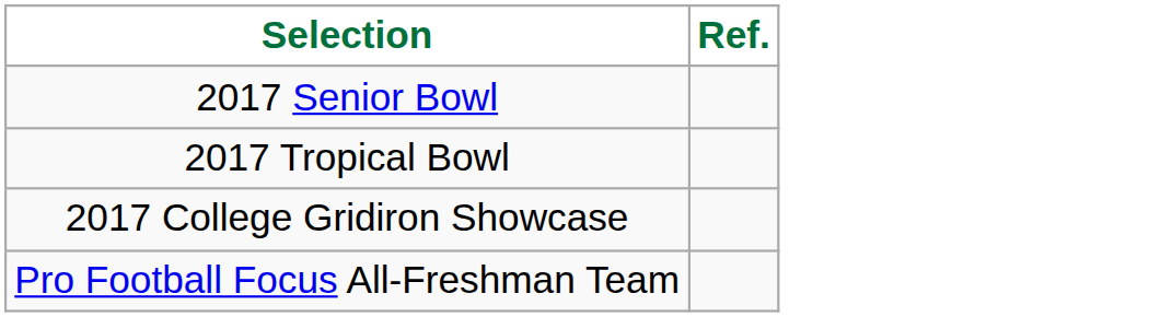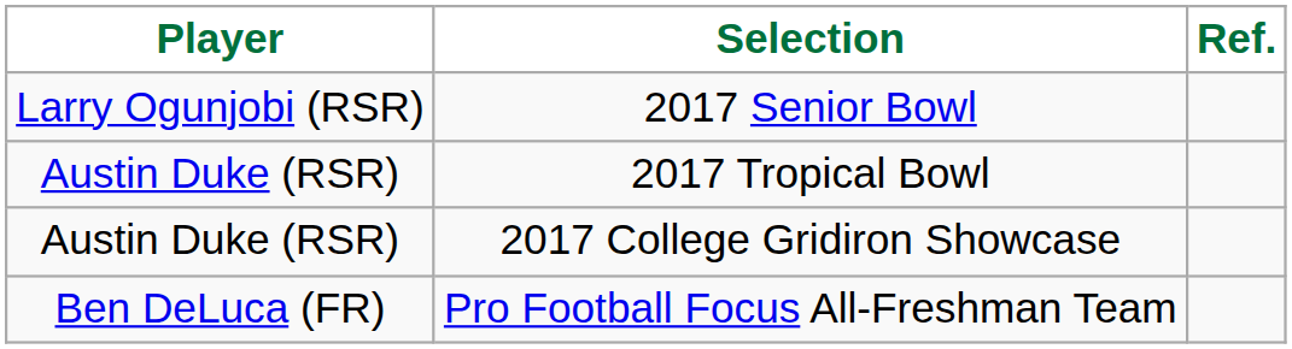+ column: Player | Larry Ogunjobi (RSR) | Austin Duke (RSR) | Austin Duke (RSR) | Ben DeLuca (FR)
